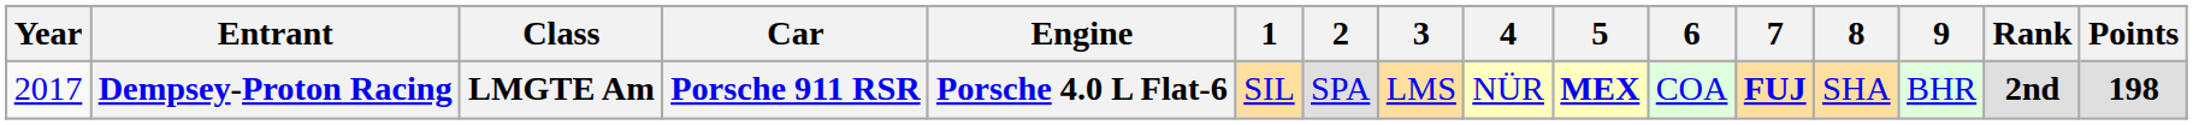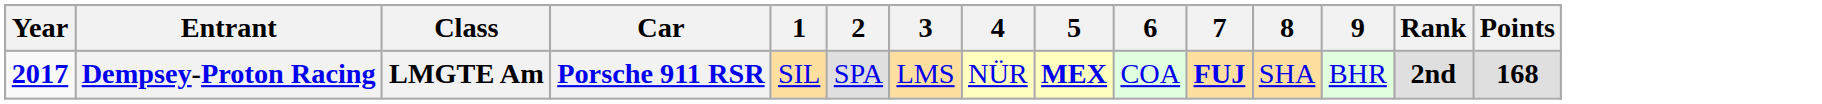- column: Engine | Porsche 4.0 L Flat-6
Dempsey-Proton Racing | Year: normal -> bold
Dempsey-Proton Racing | Points: 198 -> 168
